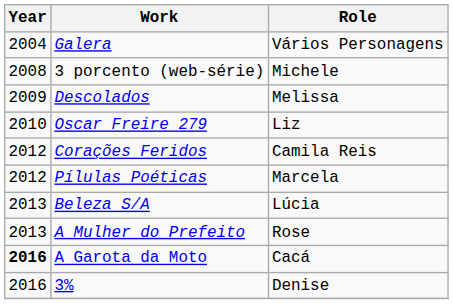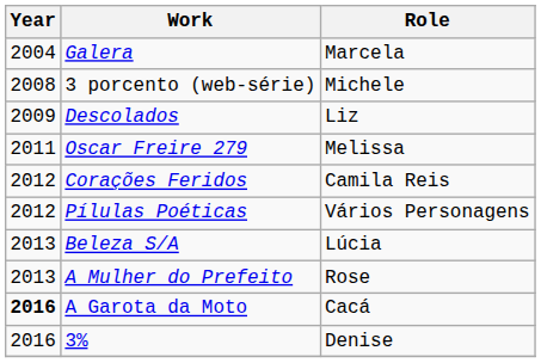Galera | Role: Vários Personagens -> Marcela
Descolados | Role: Melissa -> Liz
Oscar Freire 279 | Year: 2010 -> 2011
Oscar Freire 279 | Role: Liz -> Melissa
Pílulas Poéticas | Role: Marcela -> Vários Personagens
